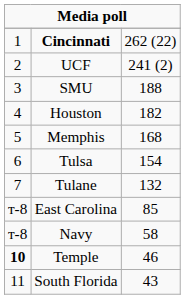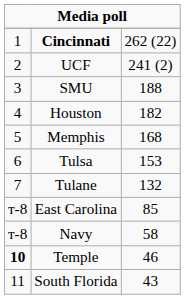Tulsa | column 3: 154 -> 153
